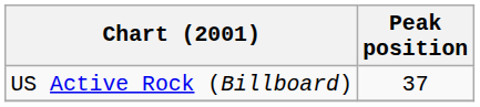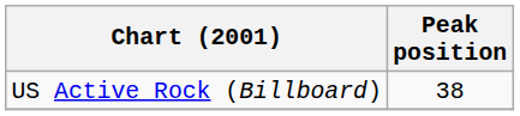US Active Rock (Billboard) | Peak position: 37 -> 38
